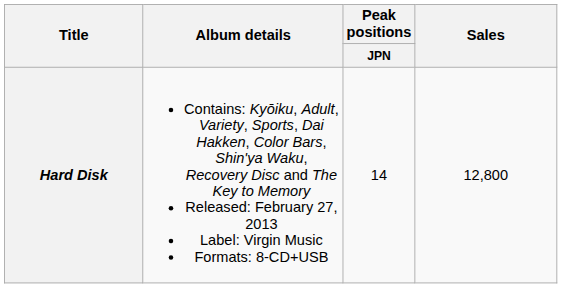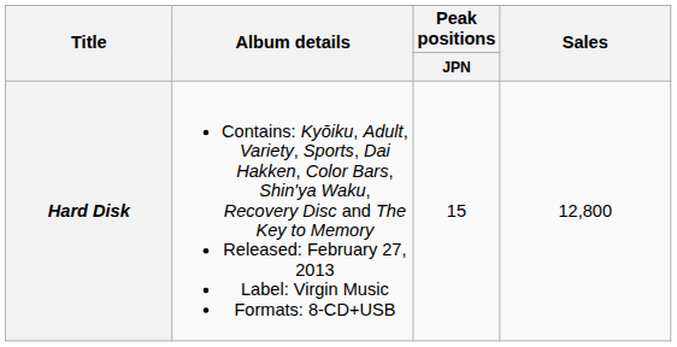Hard Disk | Peak positions / JPN: 14 -> 15
